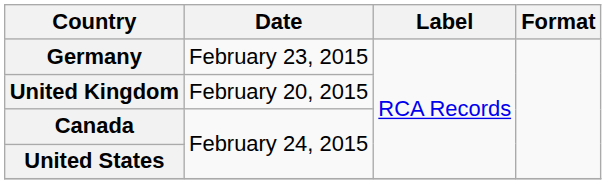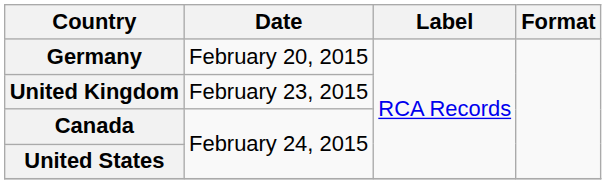Germany | Date: February 23, 2015 -> February 20, 2015
United Kingdom | Date: February 20, 2015 -> February 23, 2015
